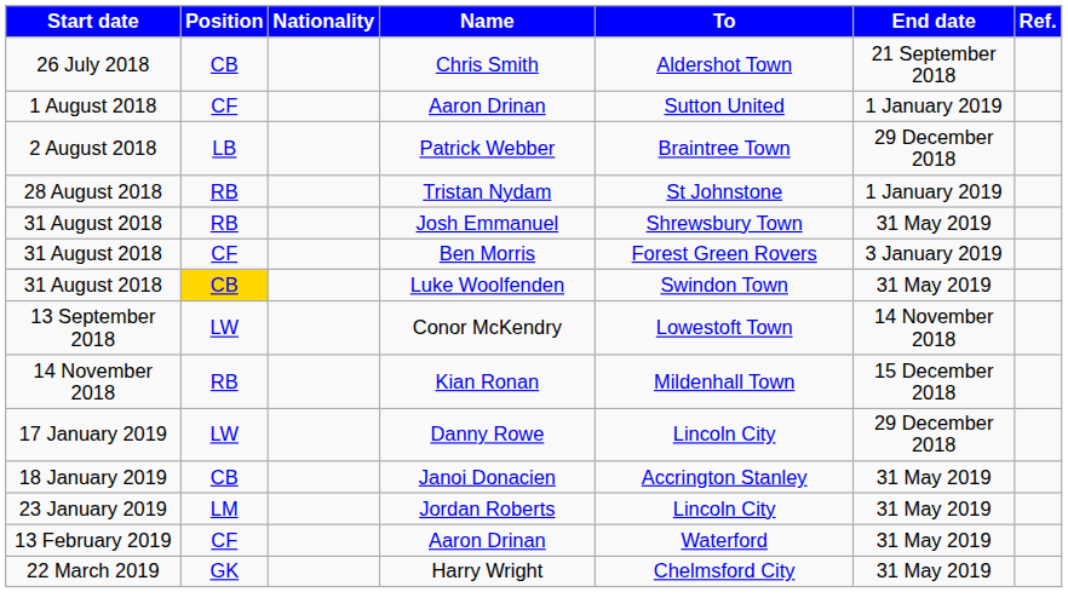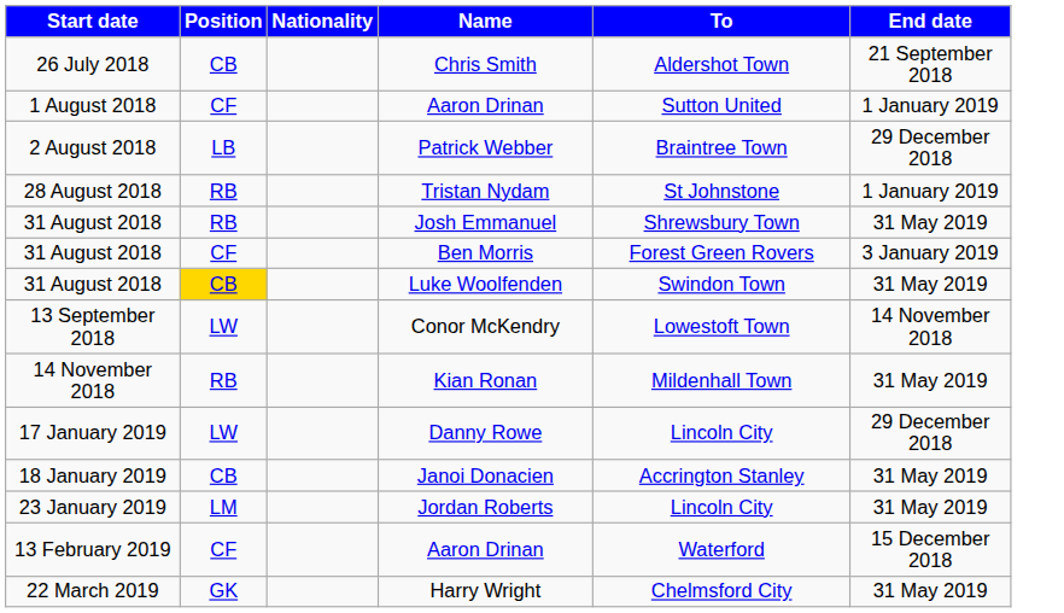- column: Ref.
Kian Ronan | End date: 15 December 2018 -> 31 May 2019
13 February 2019 / Aaron Drinan | End date: 31 May 2019 -> 15 December 2018
